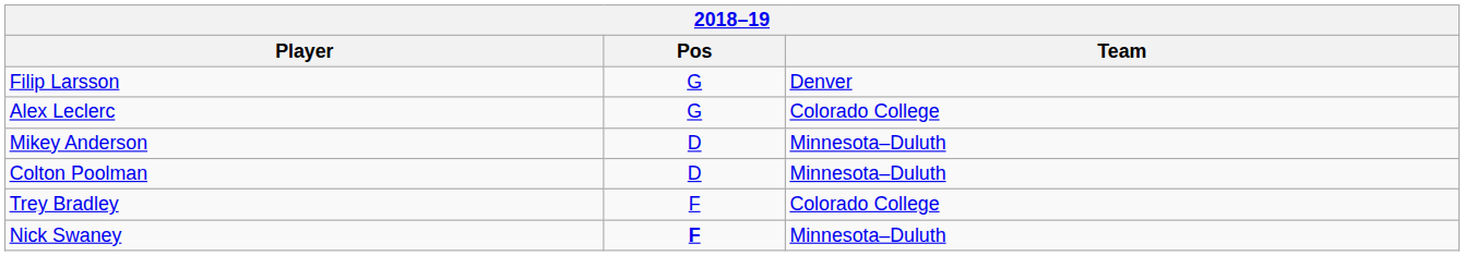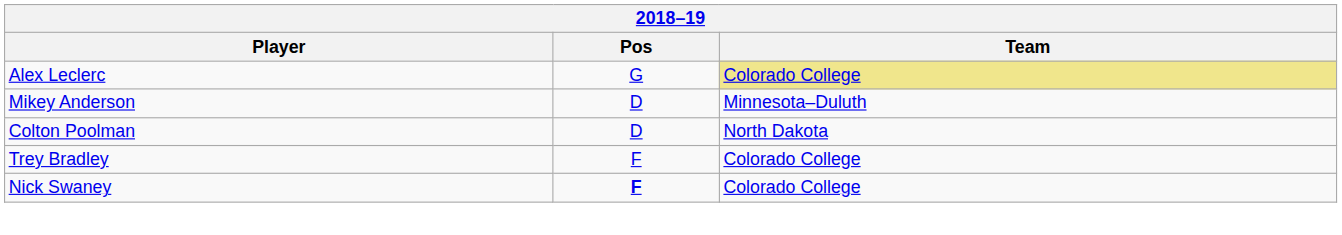- row: Filip Larsson | G | Denver
Alex Leclerc | Team: no background -> khaki background
Colton Poolman | Team: Minnesota–Duluth -> North Dakota
Nick Swaney | Team: Minnesota–Duluth -> Colorado College
